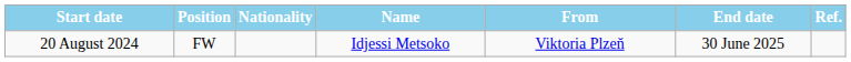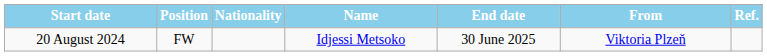columns swapped: From <-> End date
